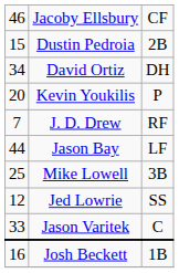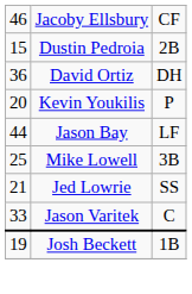David Ortiz | column 1: 34 -> 36
- row: 7 | J. D. Drew | RF
Jed Lowrie | column 1: 12 -> 21
Josh Beckett | column 1: 16 -> 19
